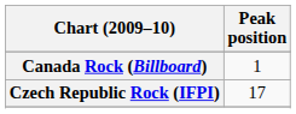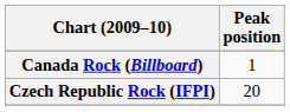Czech Republic Rock (IFPI) | Peak position: 17 -> 20
